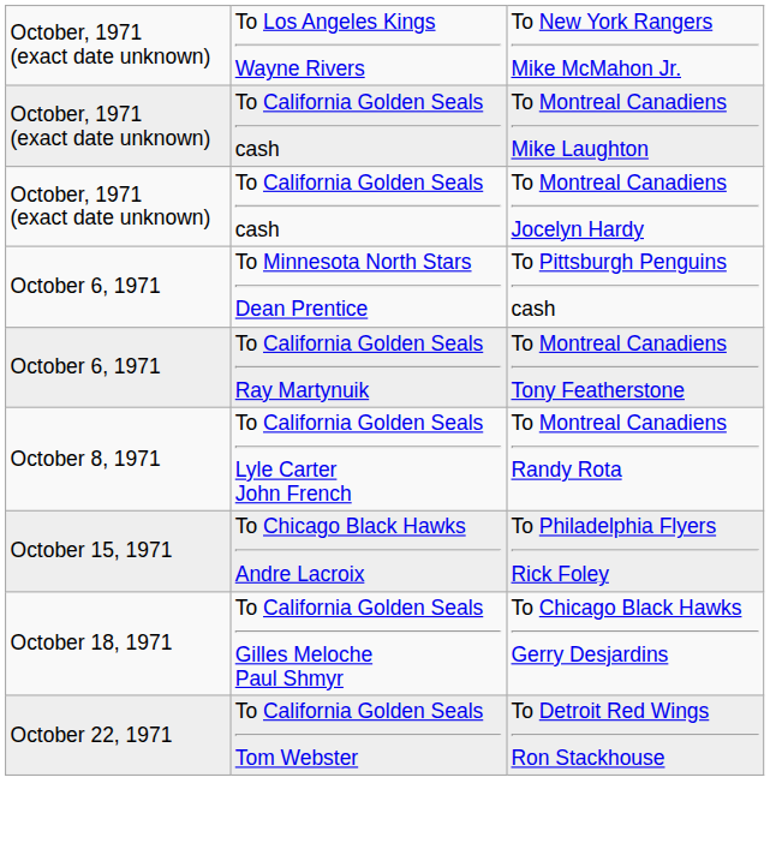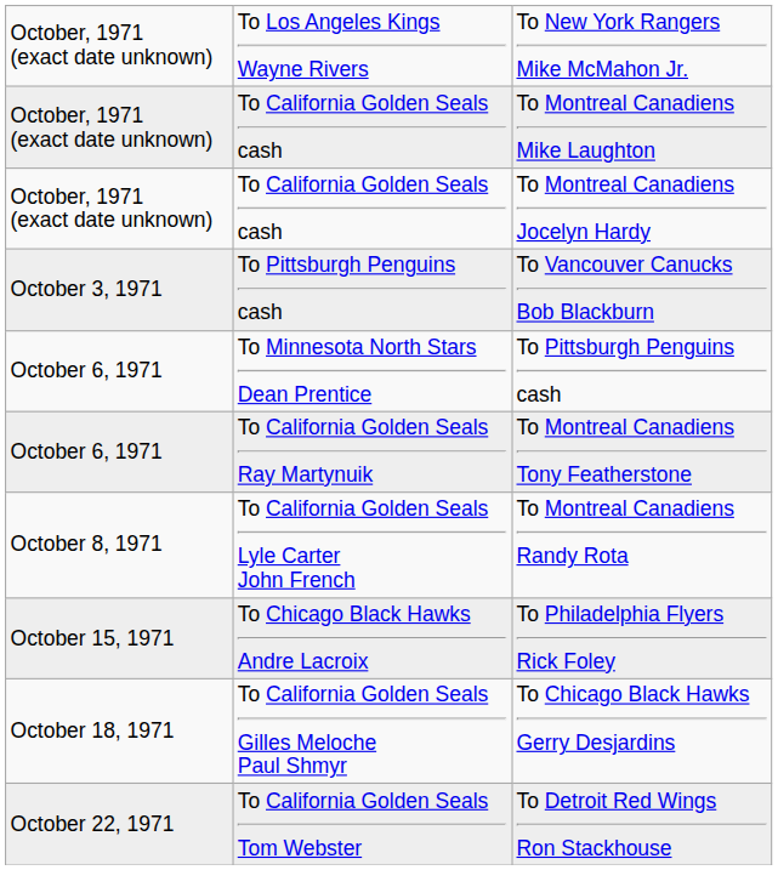+ row: October 3, 1971 | To Pittsburgh Penguins cash | To Vancouver Canucks Bob Blackburn
